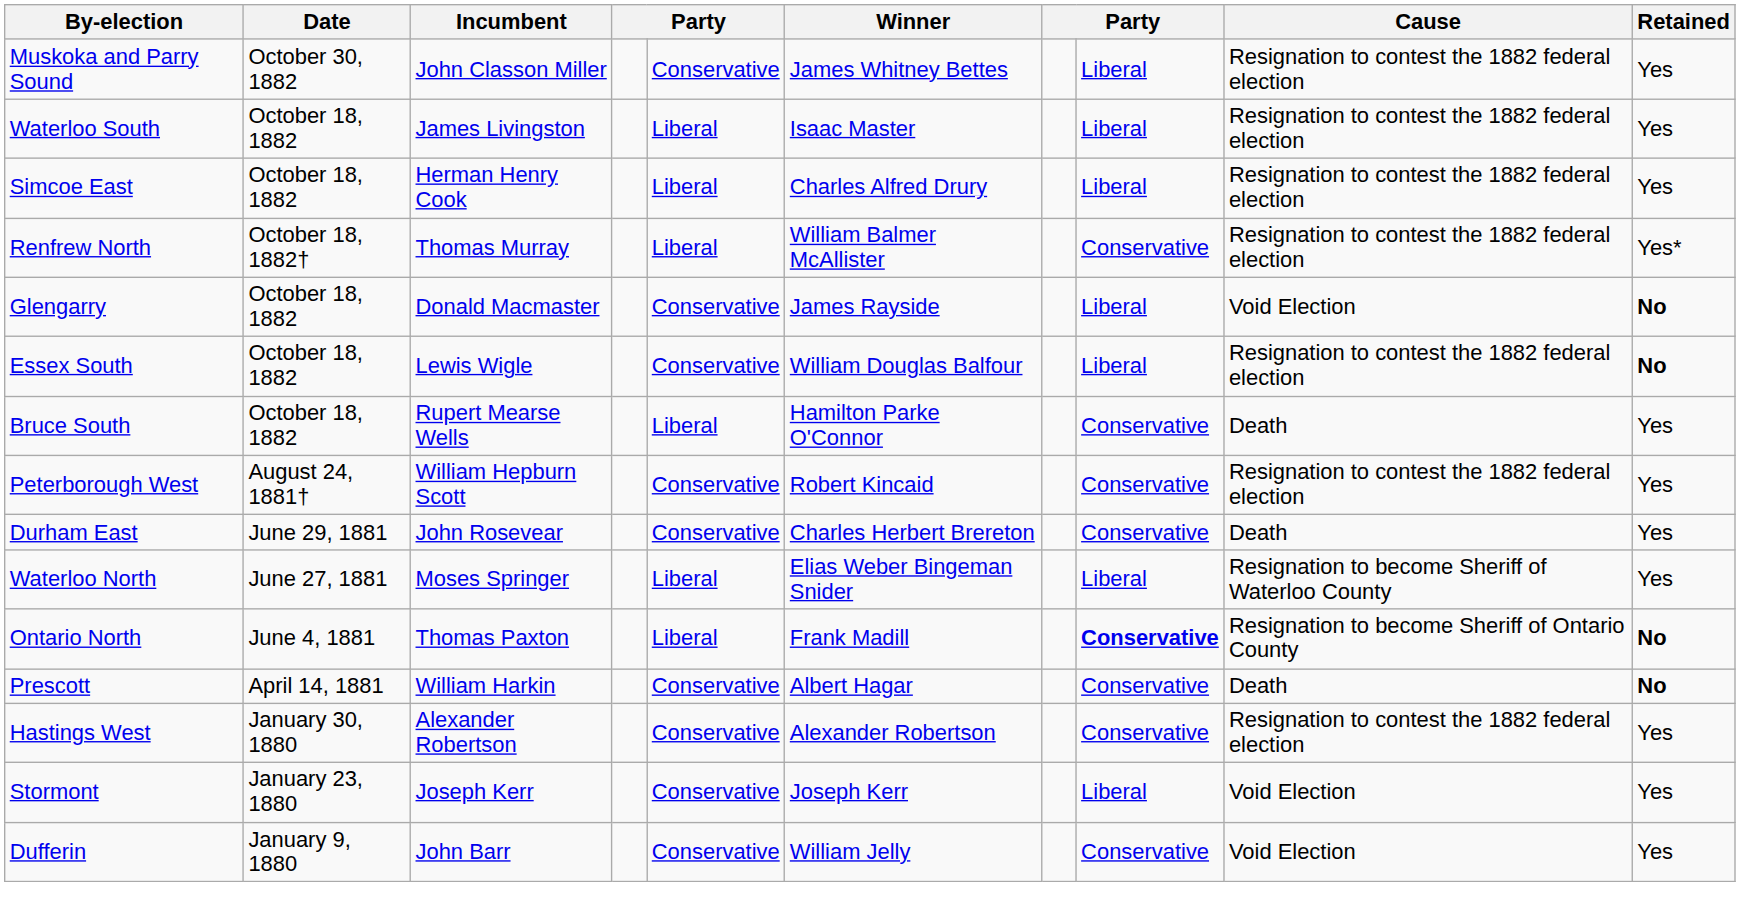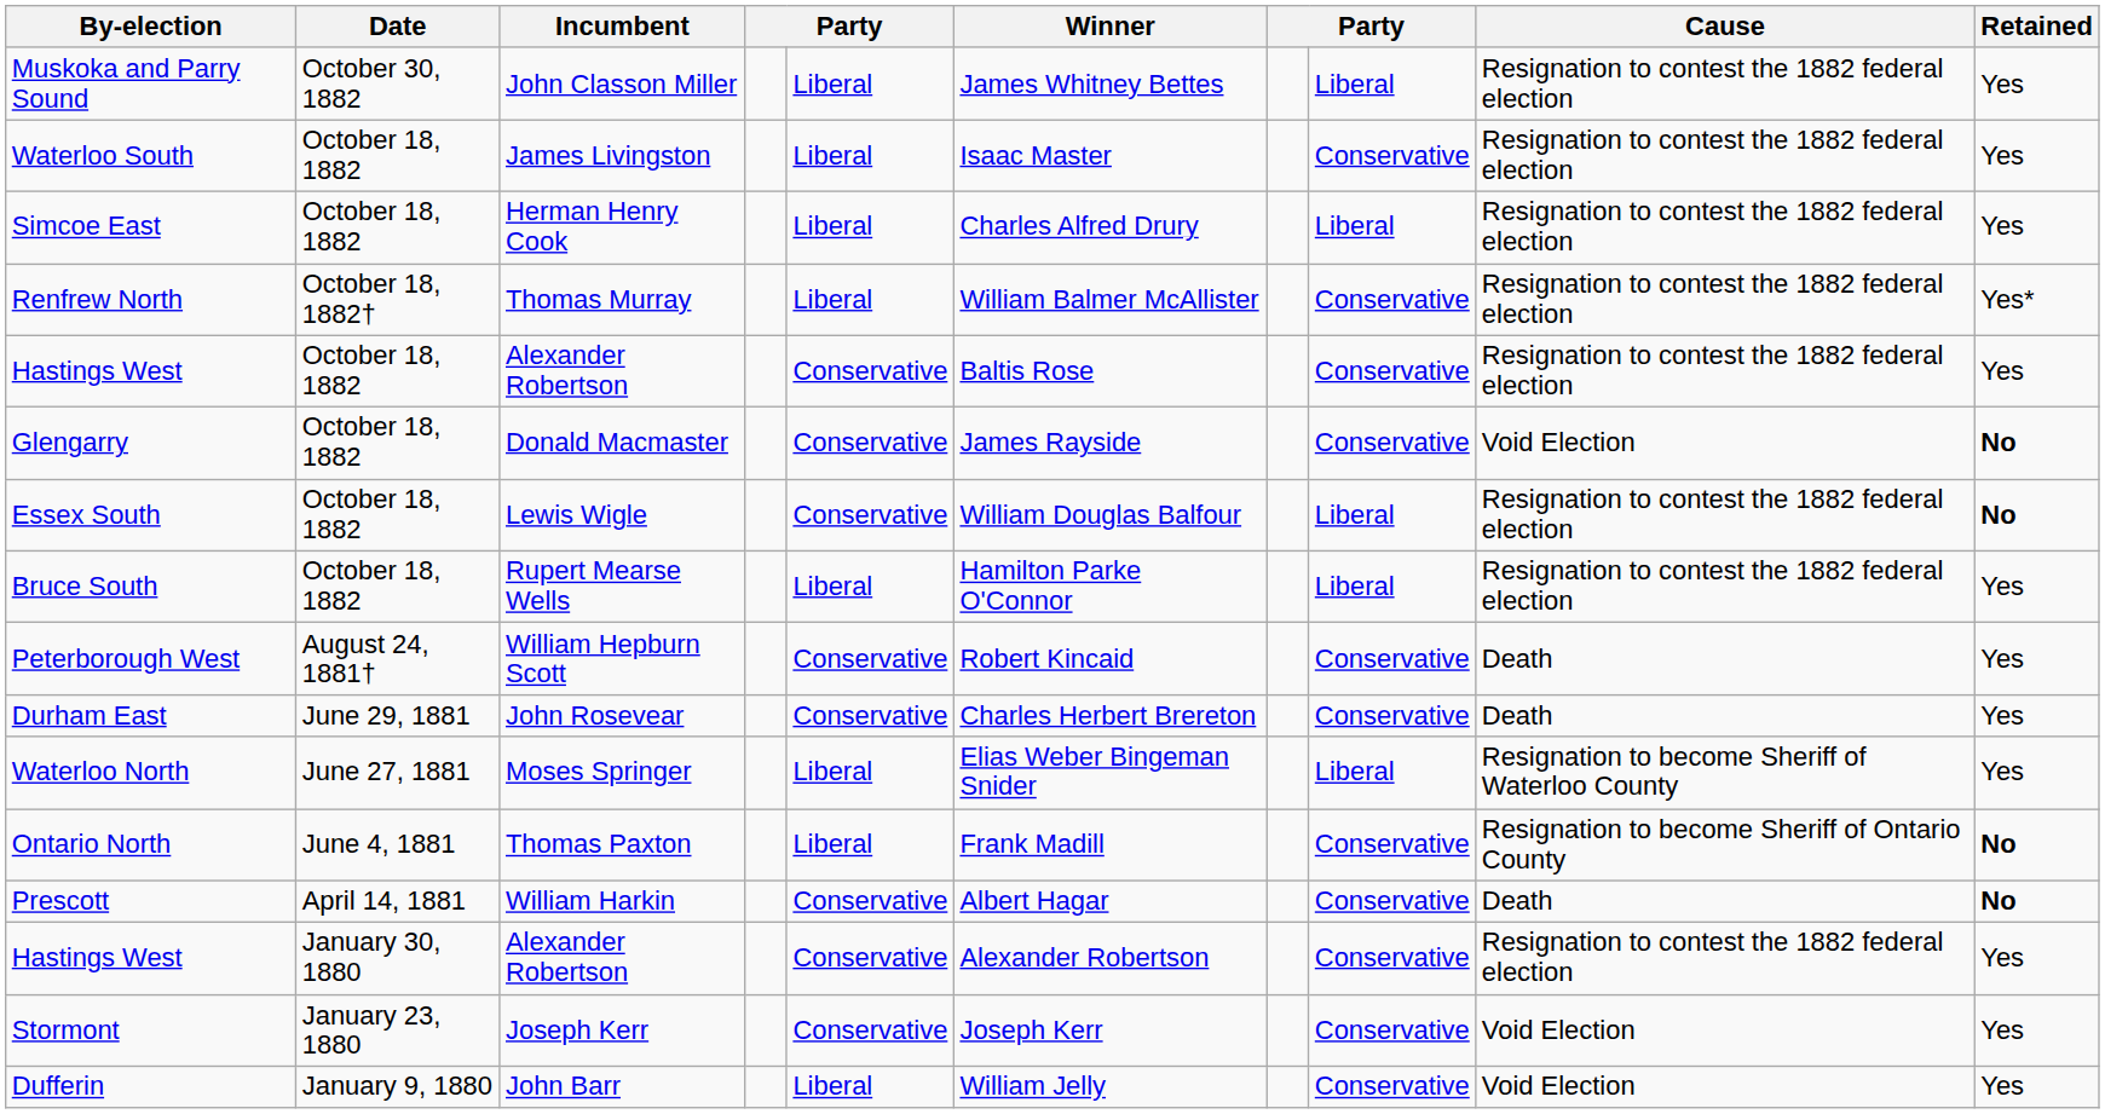Muskoka and Parry Sound | column 5: Conservative -> Liberal
Waterloo South | column 8: Liberal -> Conservative
+ row: Hastings West | October 18, 1882 | Alexander Robertson | Conservative | Baltis Rose | Conservative | Resignation to contest the 1882 federal election | Yes
Glengarry | column 8: Liberal -> Conservative
Bruce South | column 8: Conservative -> Liberal
Bruce South | Cause: Death -> Resignation to contest the 1882 federal election
Peterborough West | Cause: Resignation to contest the 1882 federal election -> Death
Ontario North | column 8: bold -> normal
Stormont | column 8: Liberal -> Conservative
Dufferin | column 5: Conservative -> Liberal
